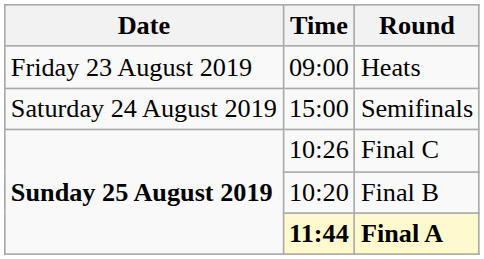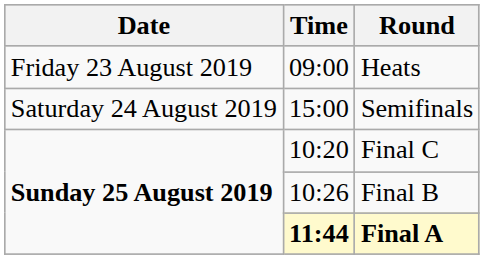Final C | Time: 10:26 -> 10:20
Final B | Time: 10:20 -> 10:26
